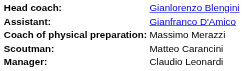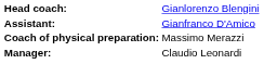- row: Scoutman: | Matteo Carancini
